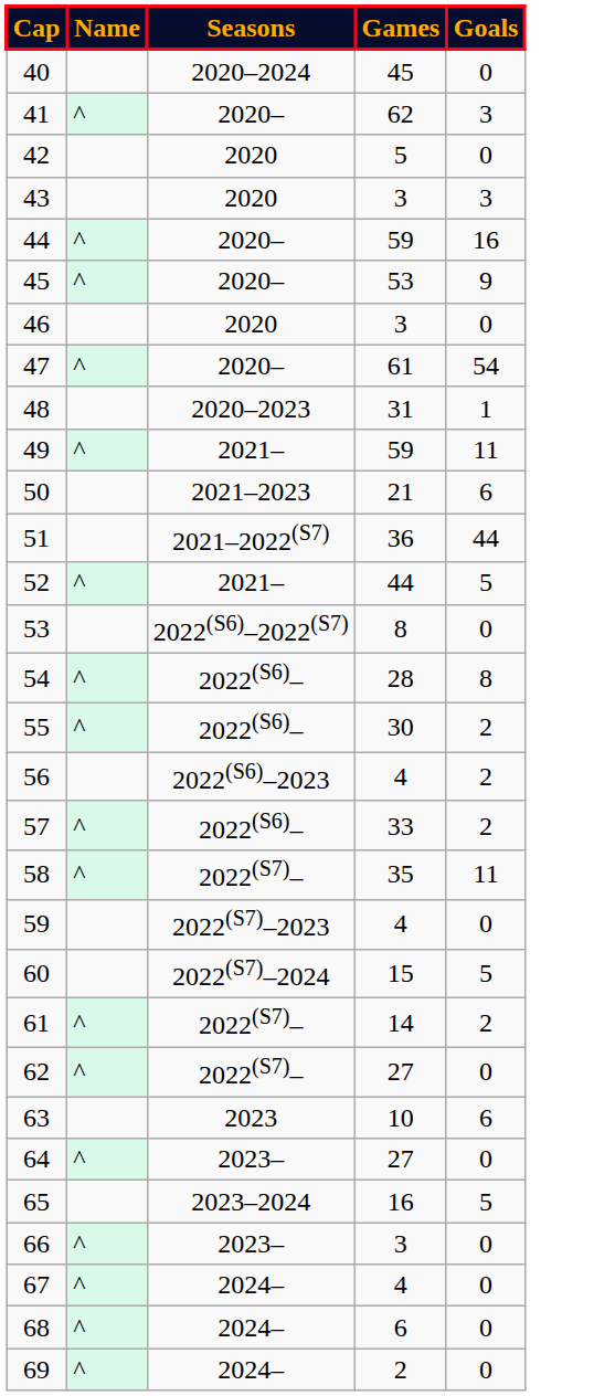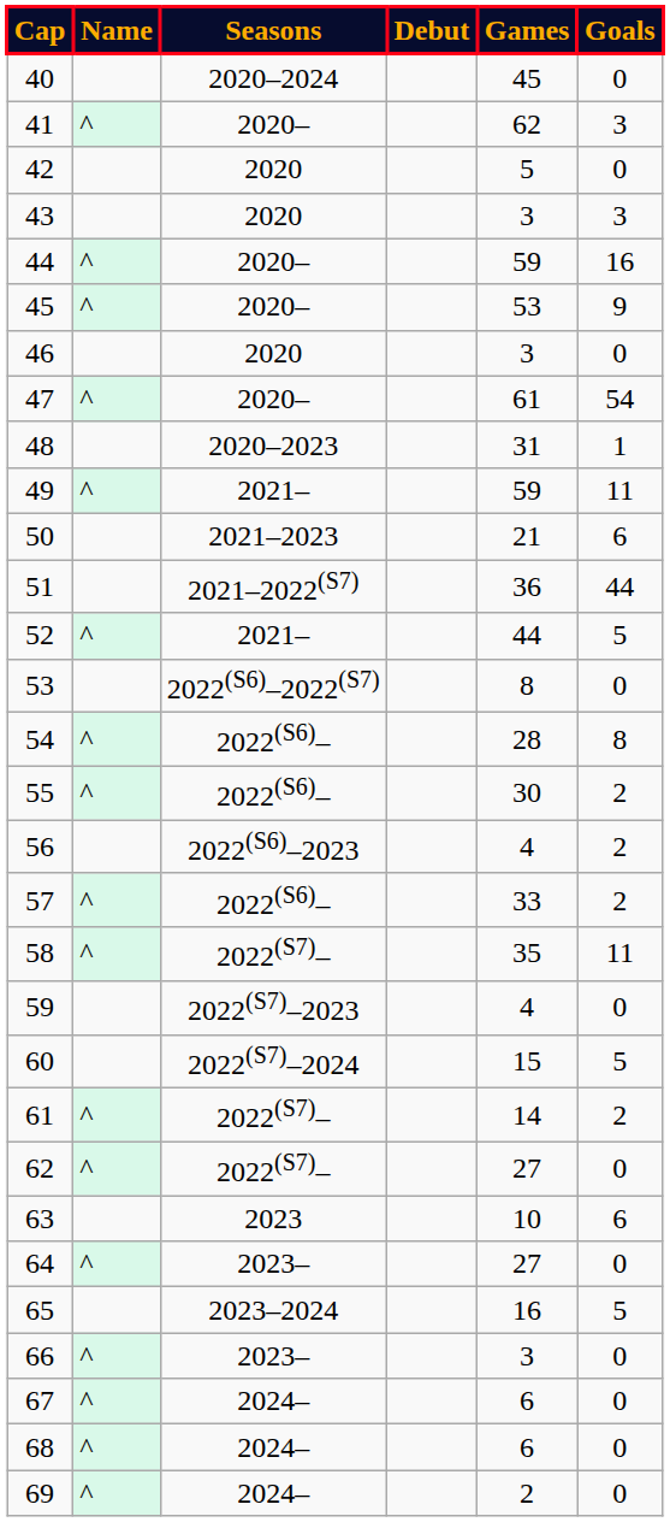+ column: Debut
67 | Games: 4 -> 6
